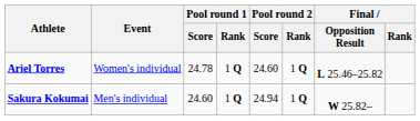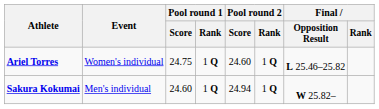Ariel Torres | Pool round 1 / Score: 24.78 -> 24.75
